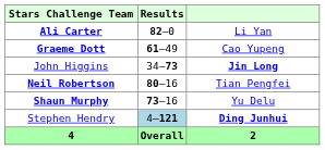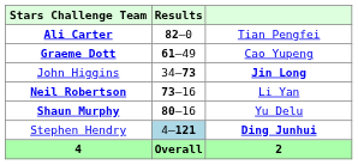Ali Carter | column 3: Li Yan -> Tian Pengfei
Neil Robertson | Results: 80–16 -> 73–16
Neil Robertson | column 3: Tian Pengfei -> Li Yan
Shaun Murphy | Results: 73–16 -> 80–16
